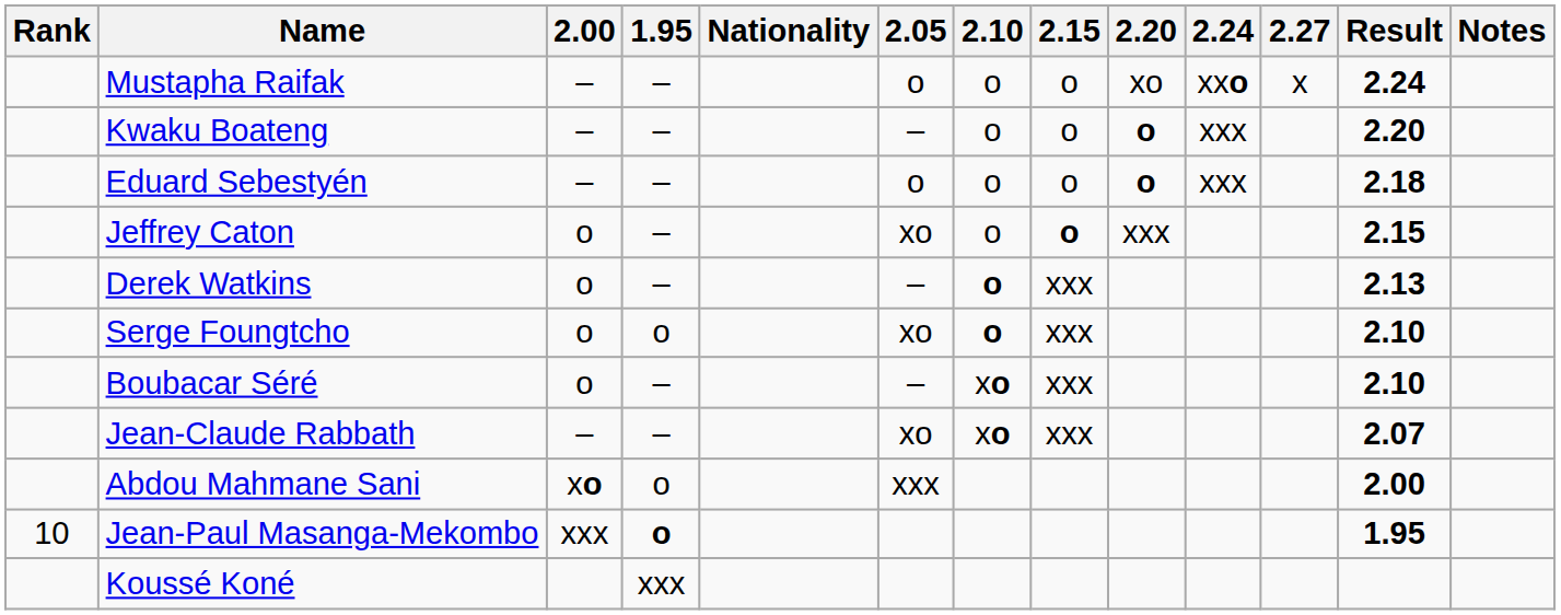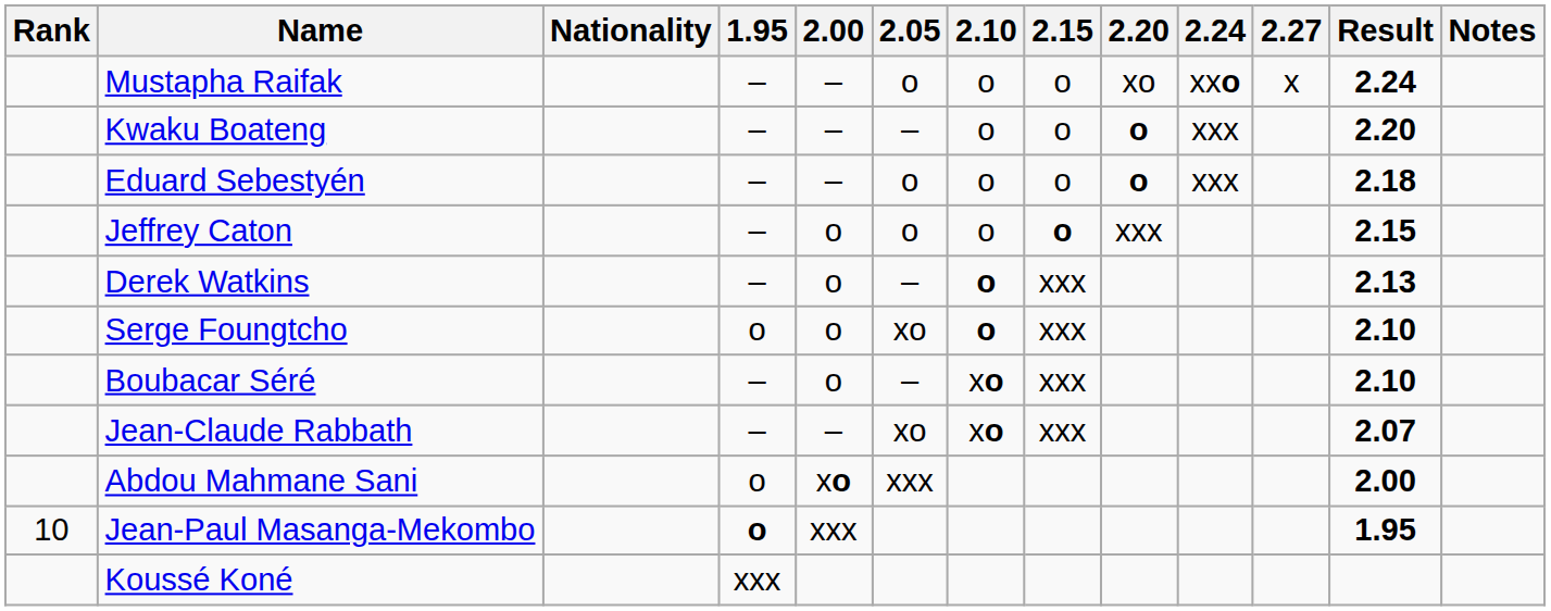columns swapped: Nationality <-> 2.00
Jeffrey Caton | 2.05: xo -> o
